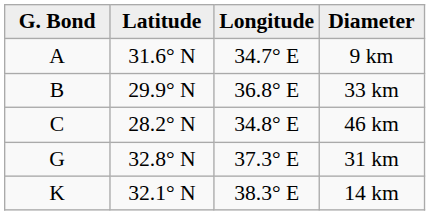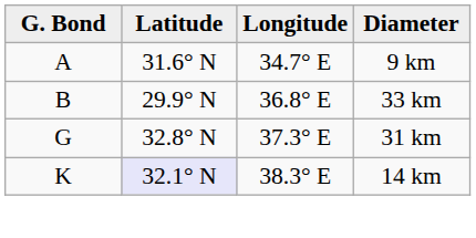- row: C | 28.2° N | 34.8° E | 46 km
14 km | Latitude: no background -> lavender background
